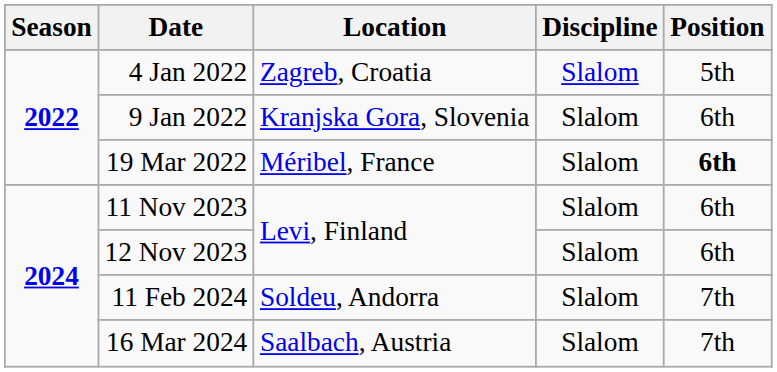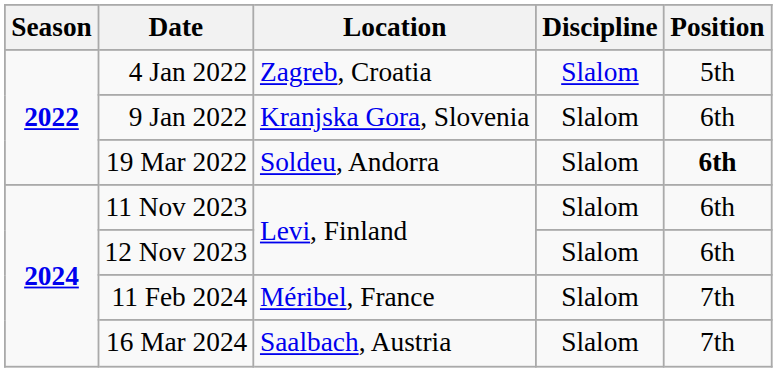19 Mar 2022 | Location: Méribel, France -> Soldeu, Andorra
11 Feb 2024 | Location: Soldeu, Andorra -> Méribel, France
